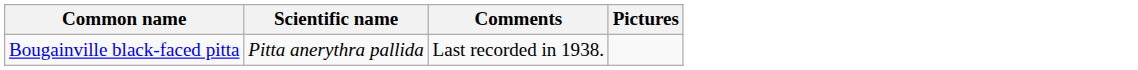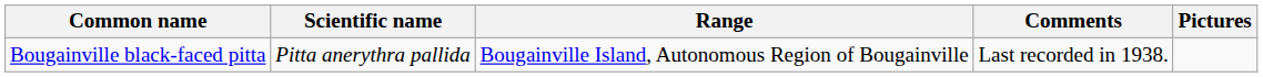+ column: Range | Bougainville Island, Autonomous Region of Bougainville
